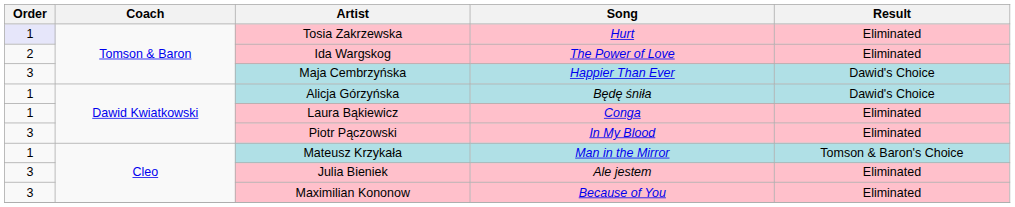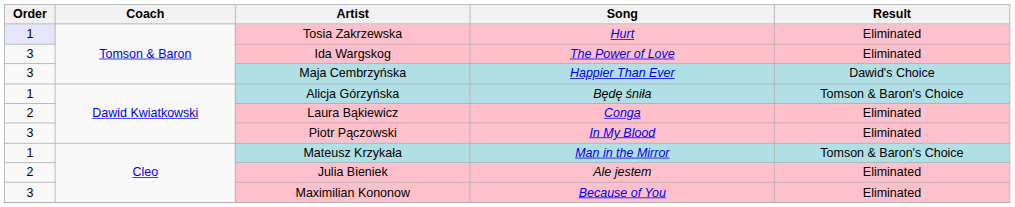Ida Wargskog | Order: 2 -> 3
Alicja Górzyńska | Result: Dawid's Choice -> Tomson & Baron's Choice
Laura Bąkiewicz | Order: 1 -> 2
Julia Bieniek | Order: 3 -> 2
